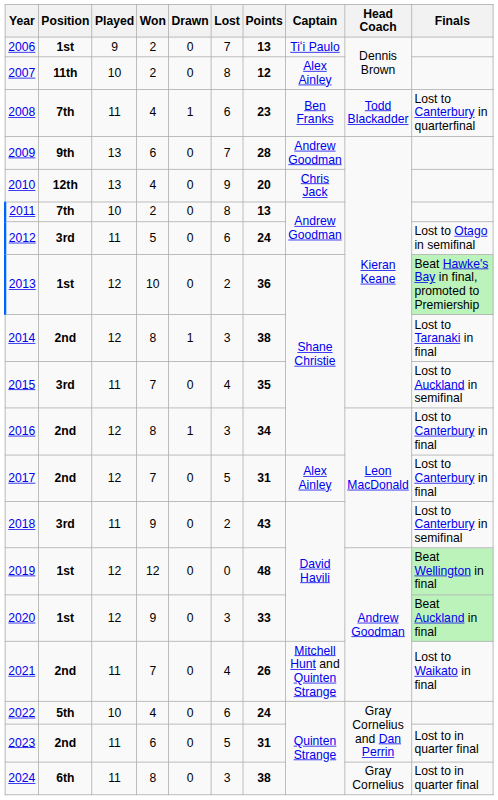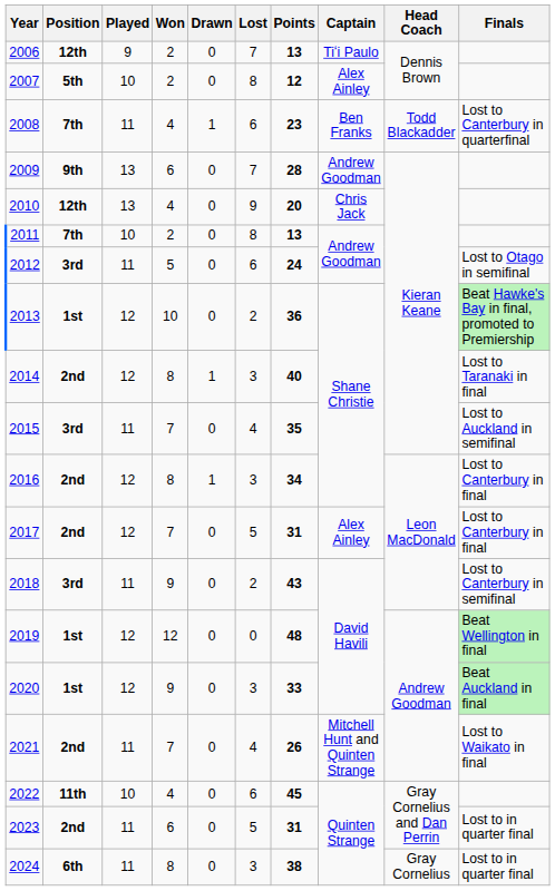2006 | Position: 1st -> 12th
2007 | Position: 11th -> 5th
2014 | Points: 38 -> 40
2022 | Position: 5th -> 11th
2022 | Points: 24 -> 45
